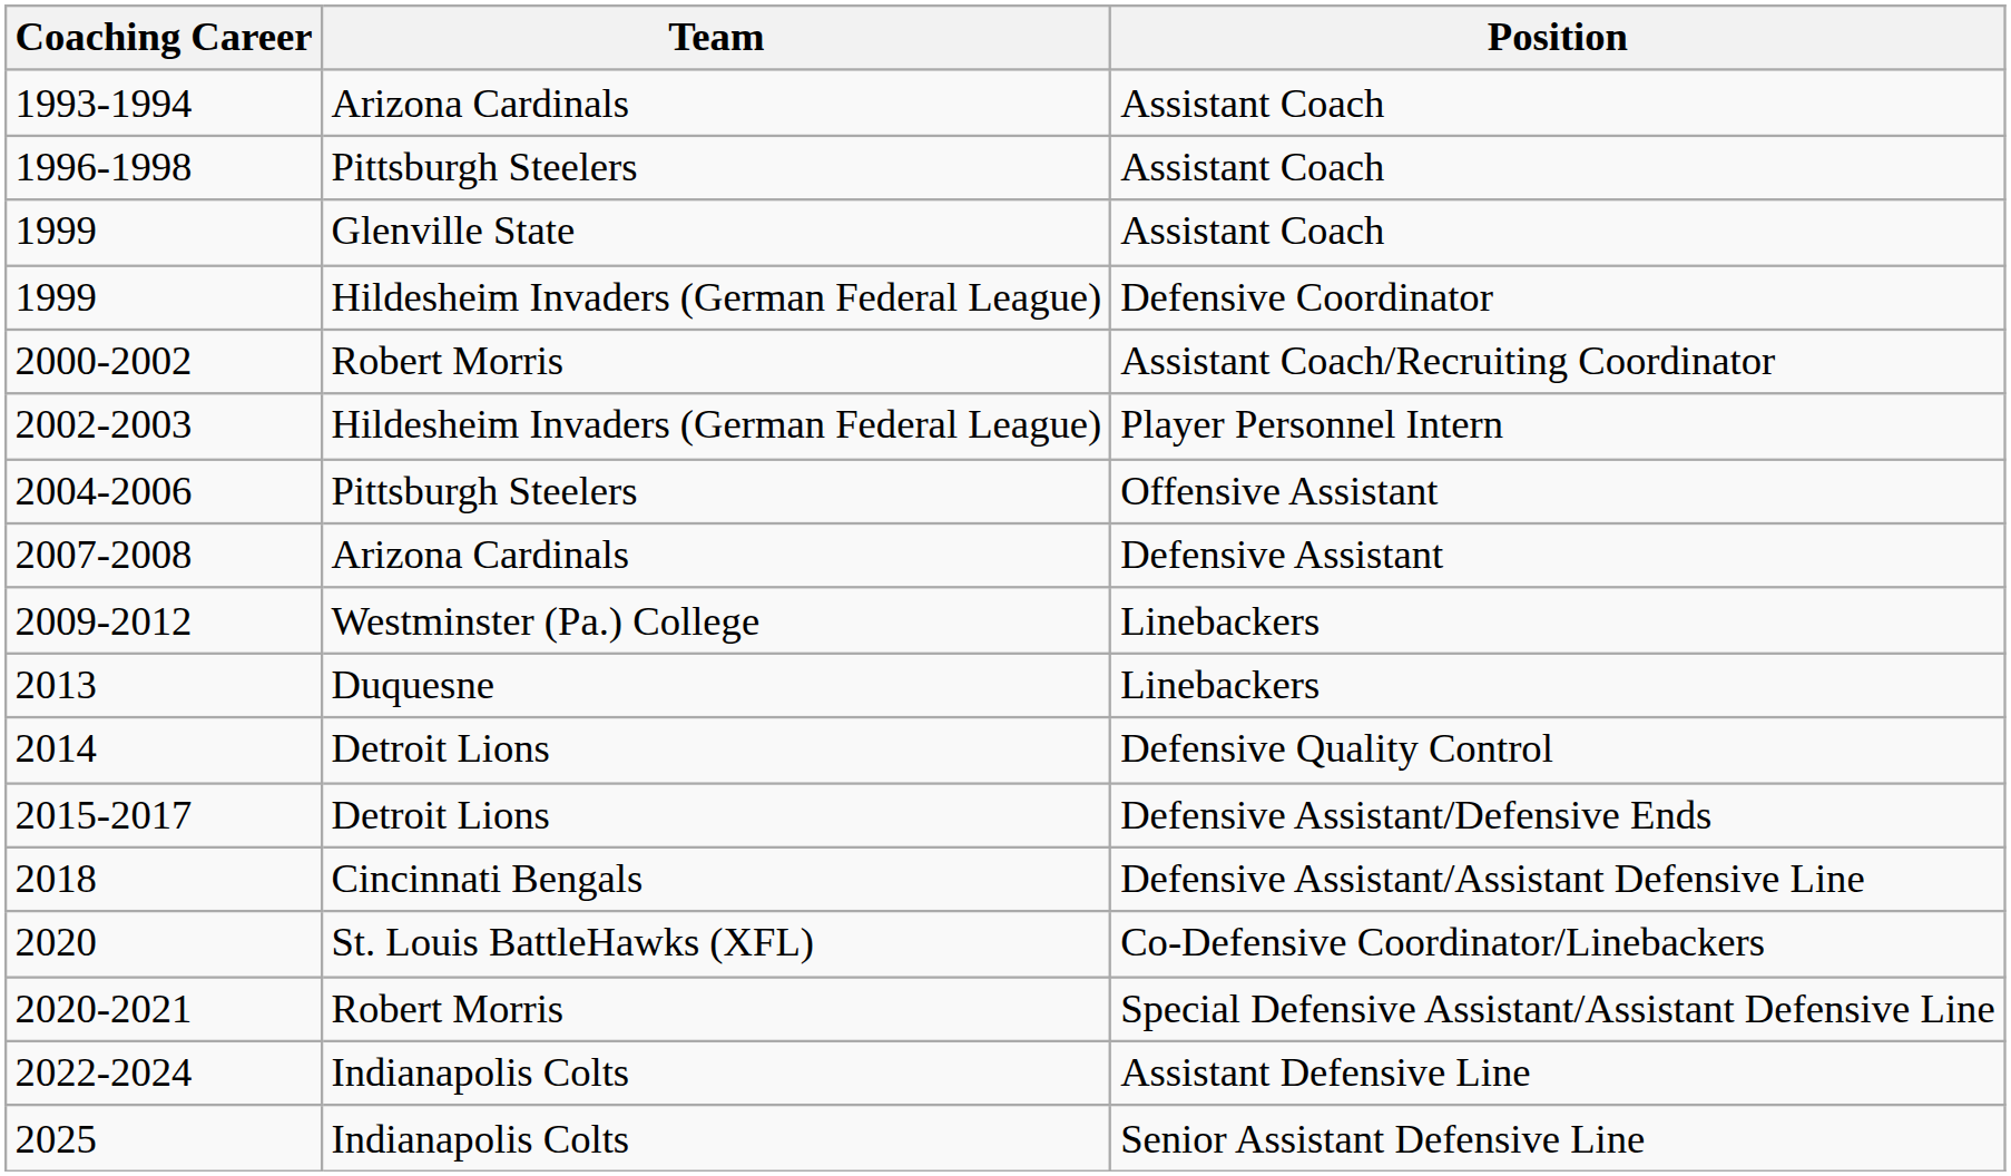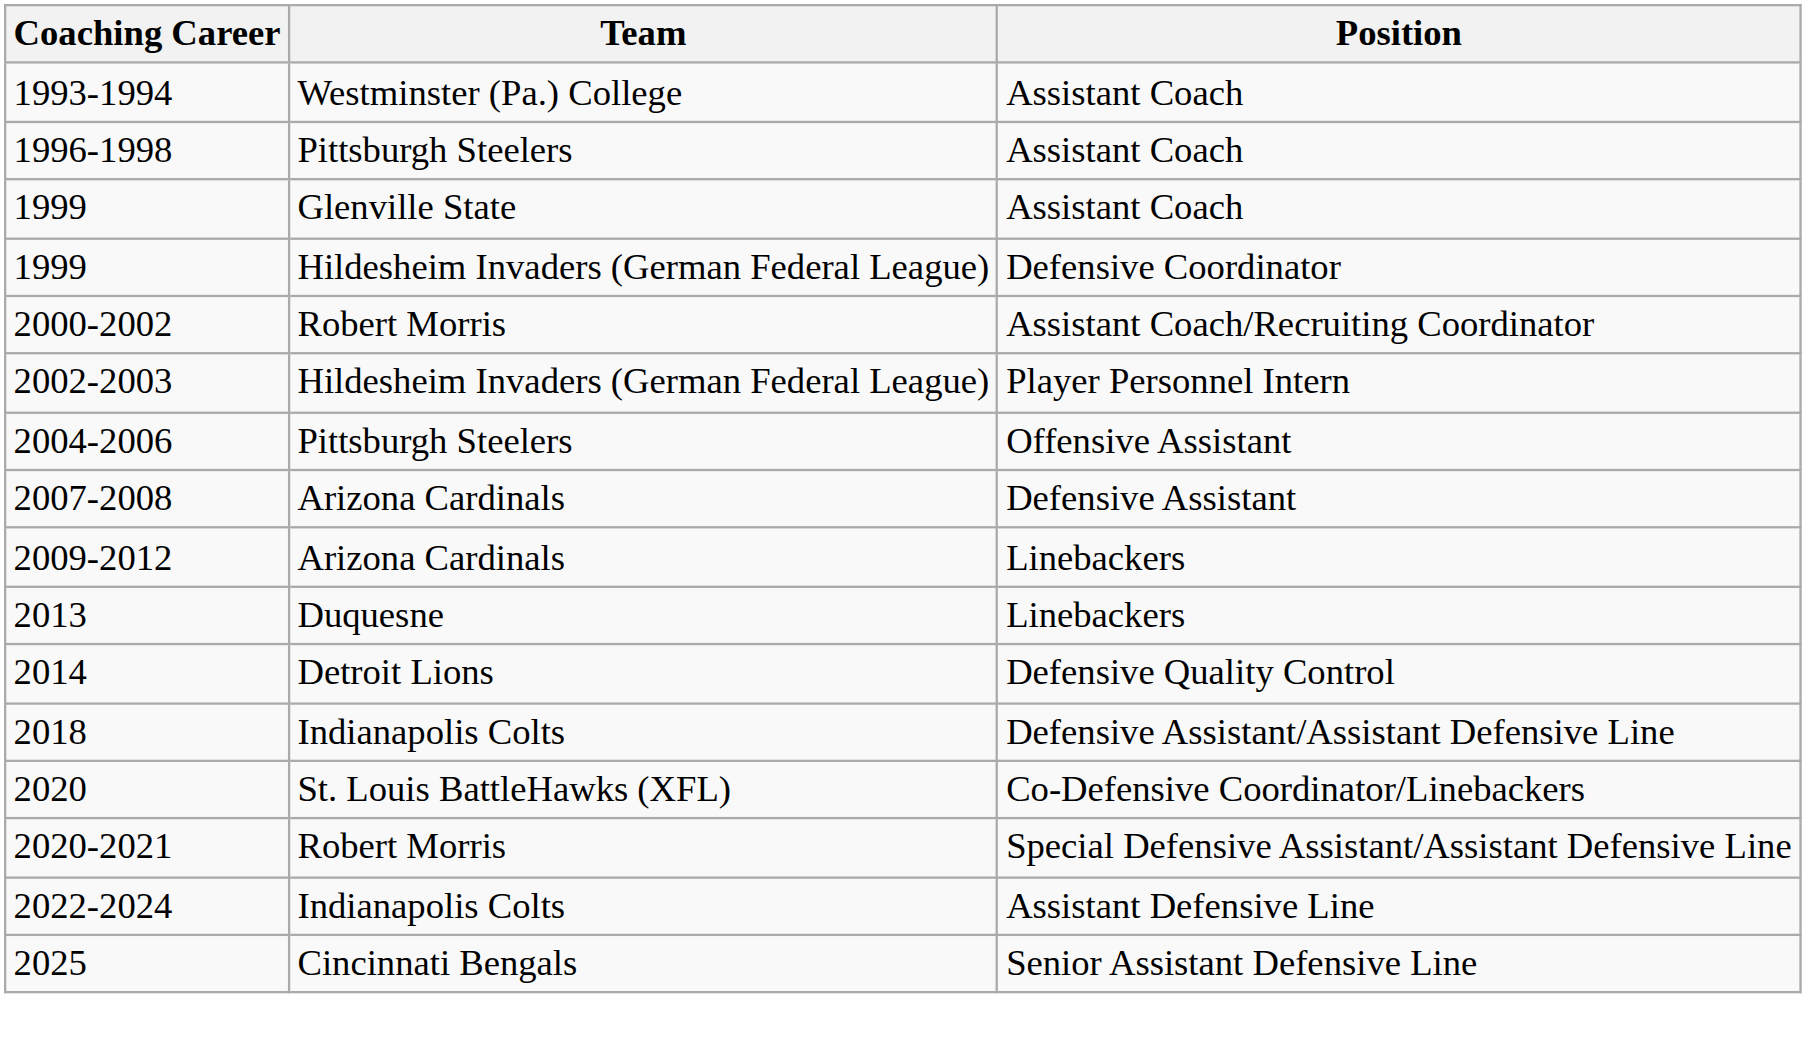1993-1994 | Team: Arizona Cardinals -> Westminster (Pa.) College
2009-2012 | Team: Westminster (Pa.) College -> Arizona Cardinals
- row: 2015-2017 | Detroit Lions | Defensive Assistant/Defensive Ends
2018 | Team: Cincinnati Bengals -> Indianapolis Colts
2025 | Team: Indianapolis Colts -> Cincinnati Bengals
